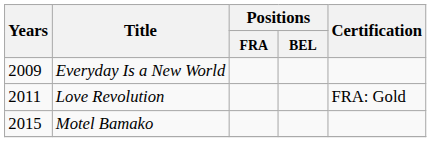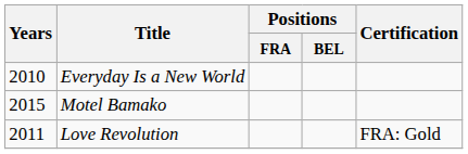Everyday Is a New World | Years: 2009 -> 2010
rows swapped: Love Revolution <-> Motel Bamako
